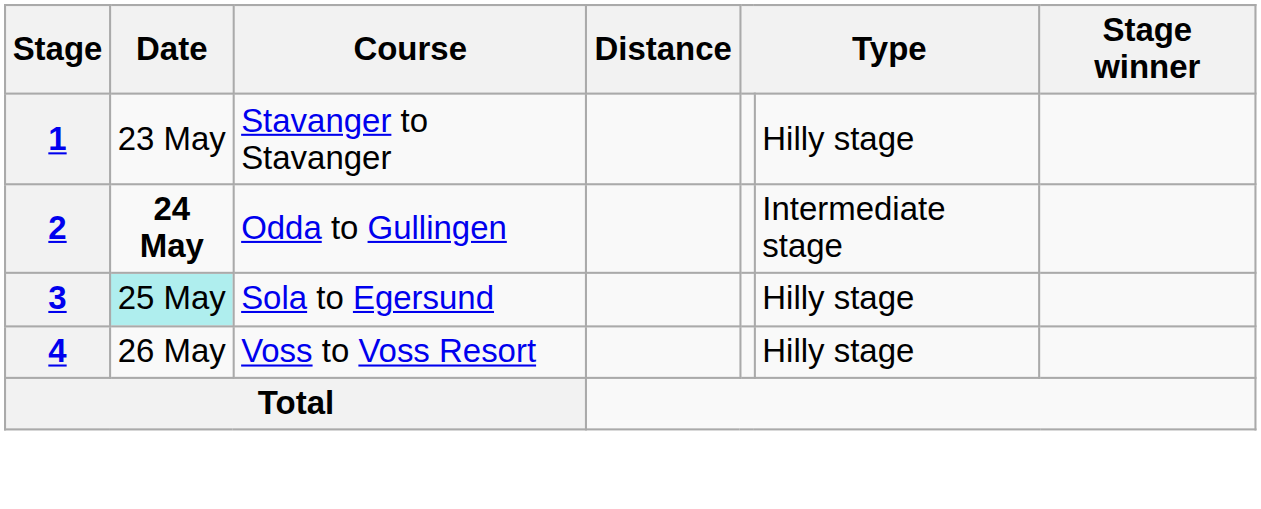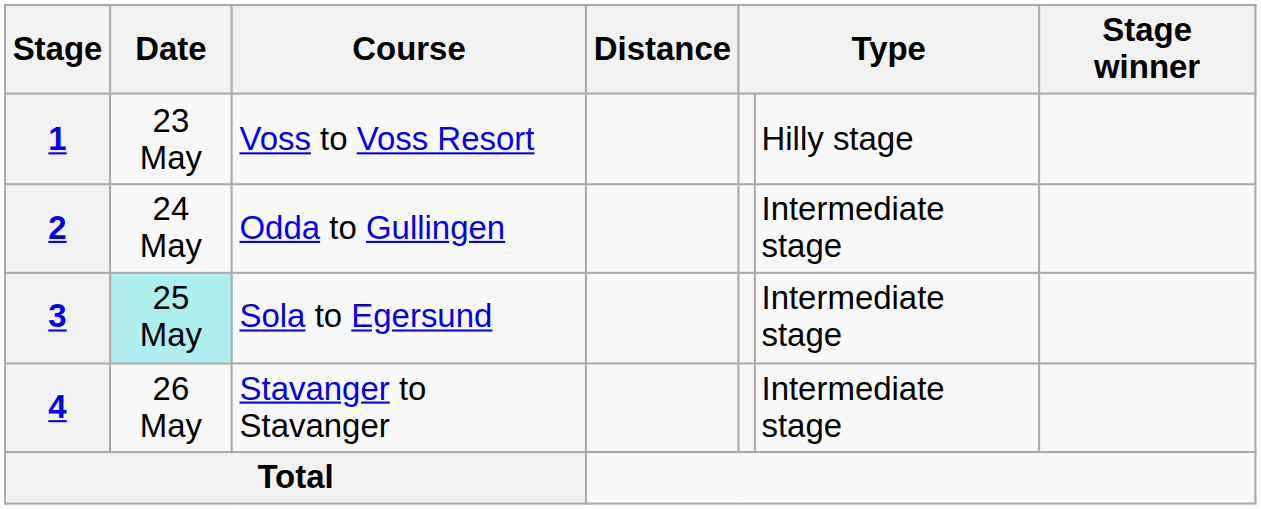1 | Course: Stavanger to Stavanger -> Voss to Voss Resort
2 | Date: bold -> normal
3 | column 6: Hilly stage -> Intermediate stage
4 | Course: Voss to Voss Resort -> Stavanger to Stavanger
4 | column 6: Hilly stage -> Intermediate stage
